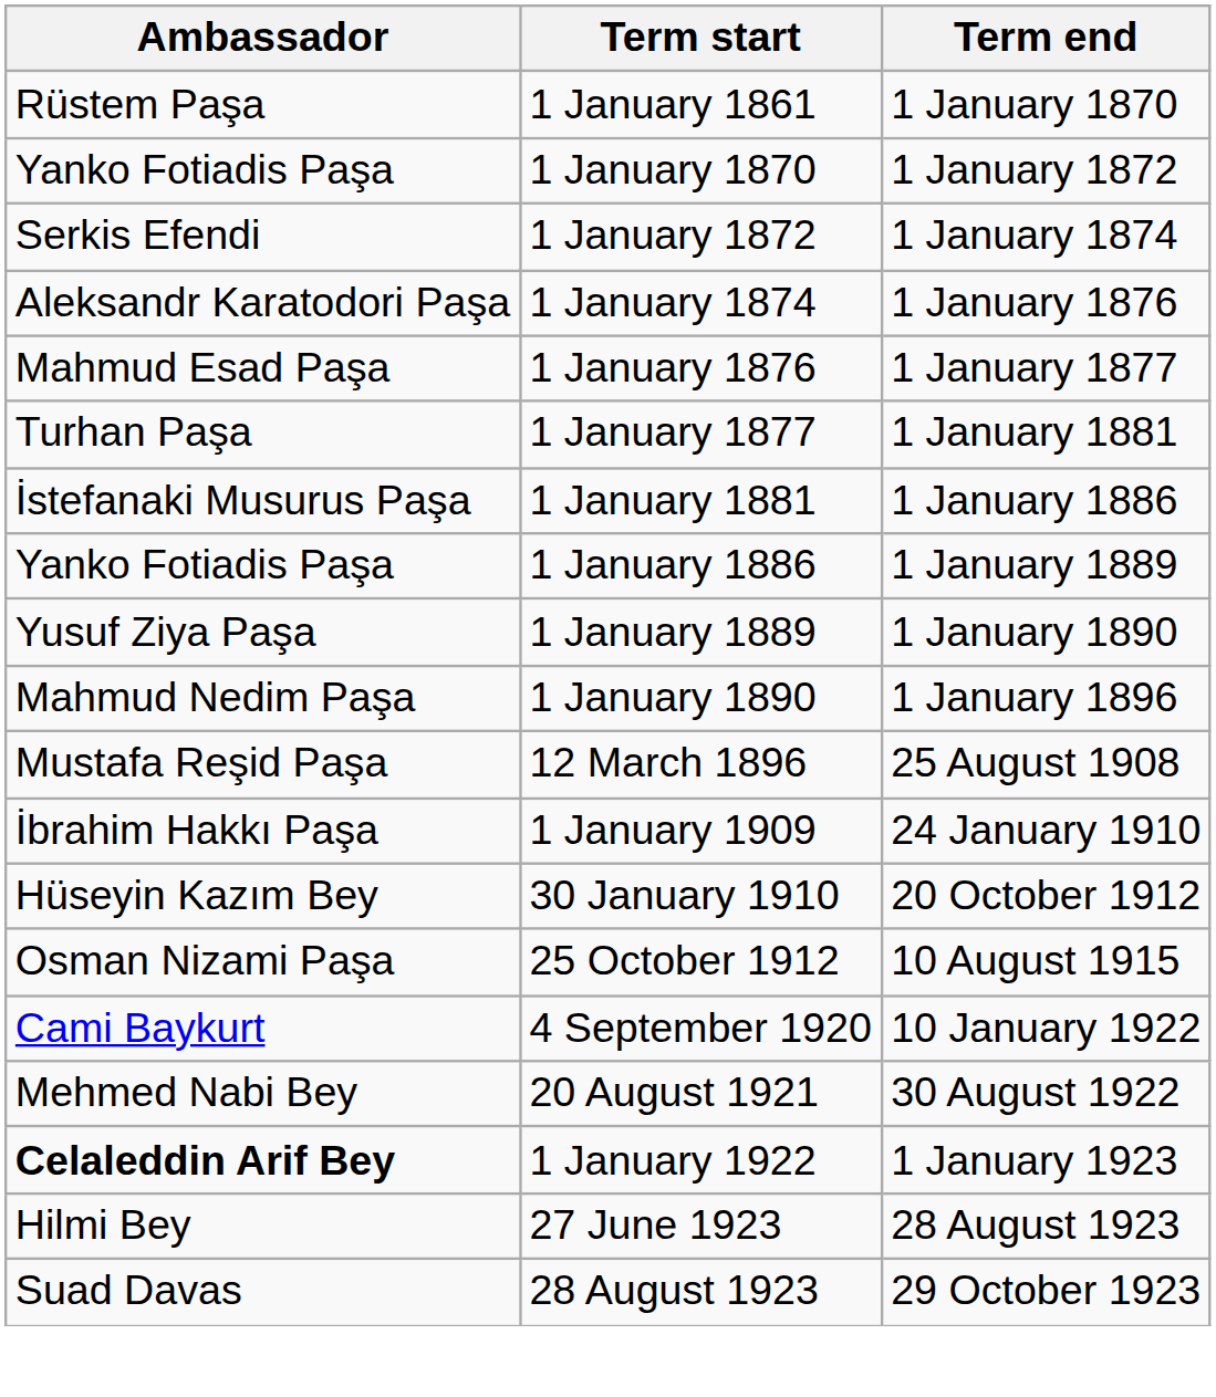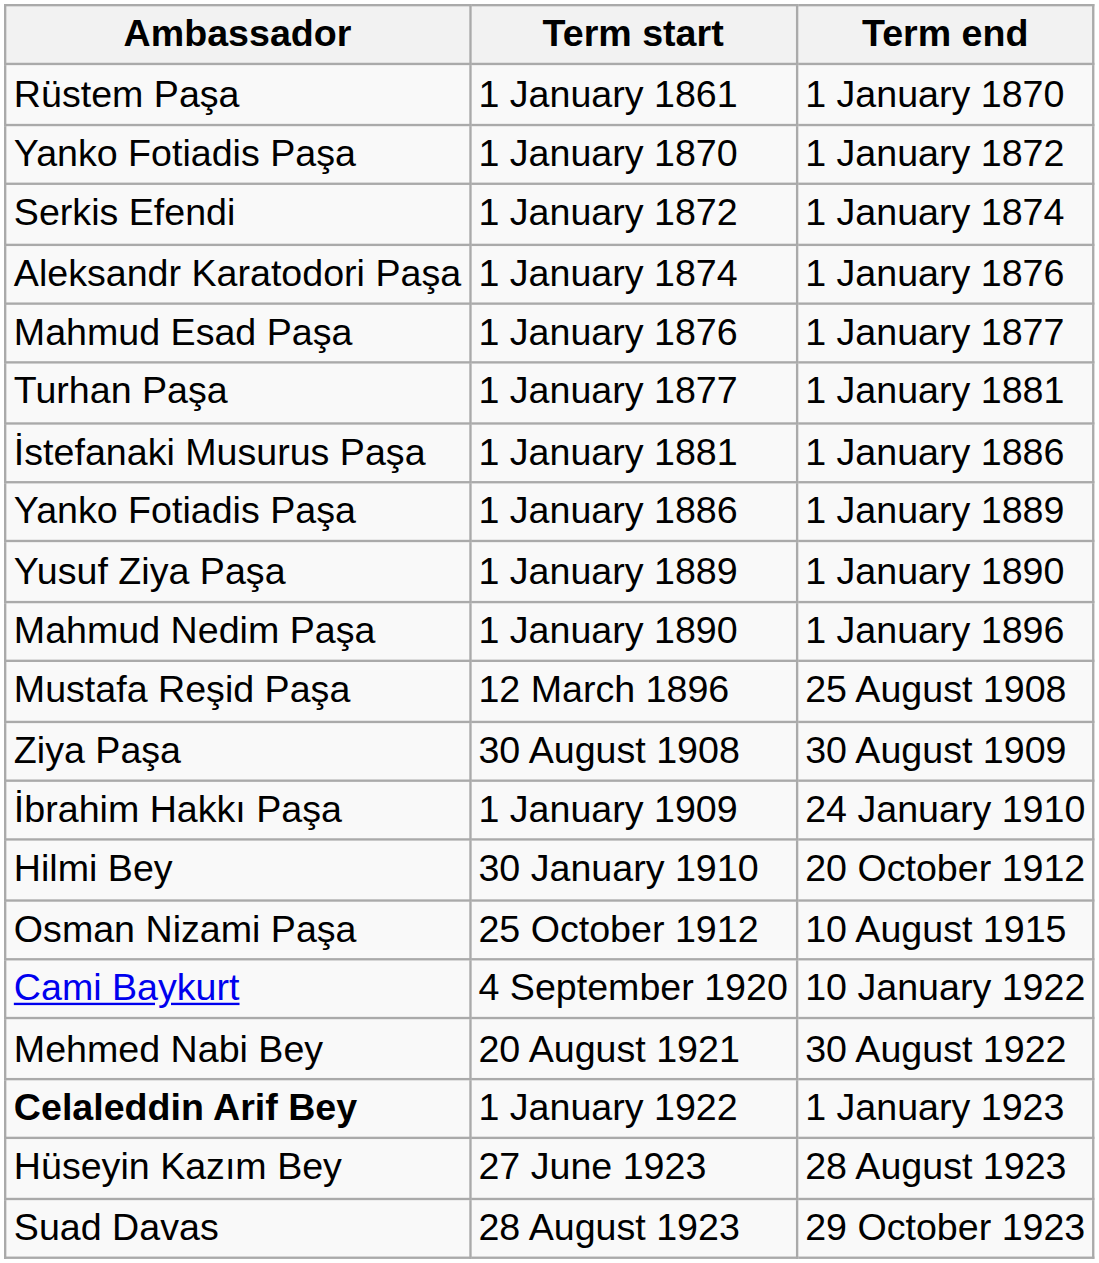+ row: Ziya Paşa | 30 August 1908 | 30 August 1909
30 January 1910 | Ambassador: Hüseyin Kazım Bey -> Hilmi Bey
27 June 1923 | Ambassador: Hilmi Bey -> Hüseyin Kazım Bey
